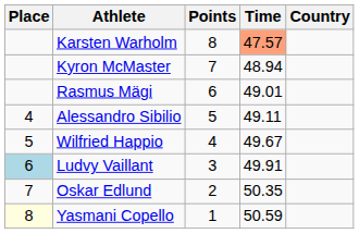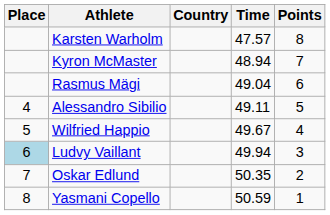columns swapped: Country <-> Points
Karsten Warholm | Time: lightsalmon background -> no background
Rasmus Mägi | Time: 49.01 -> 49.04
Ludvy Vaillant | Time: 49.91 -> 49.94
Yasmani Copello | Place: lightyellow background -> no background
